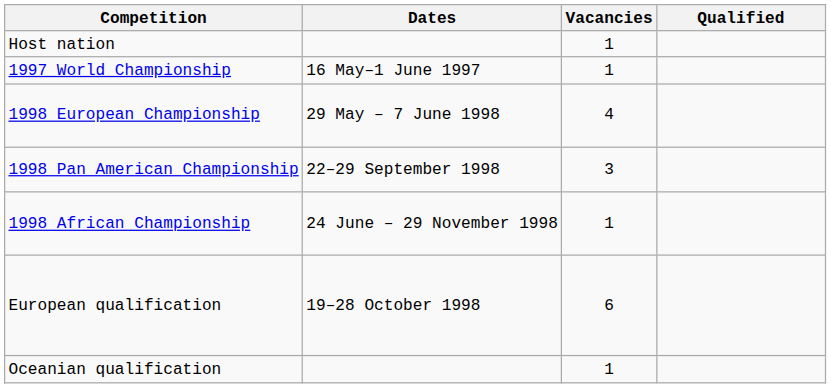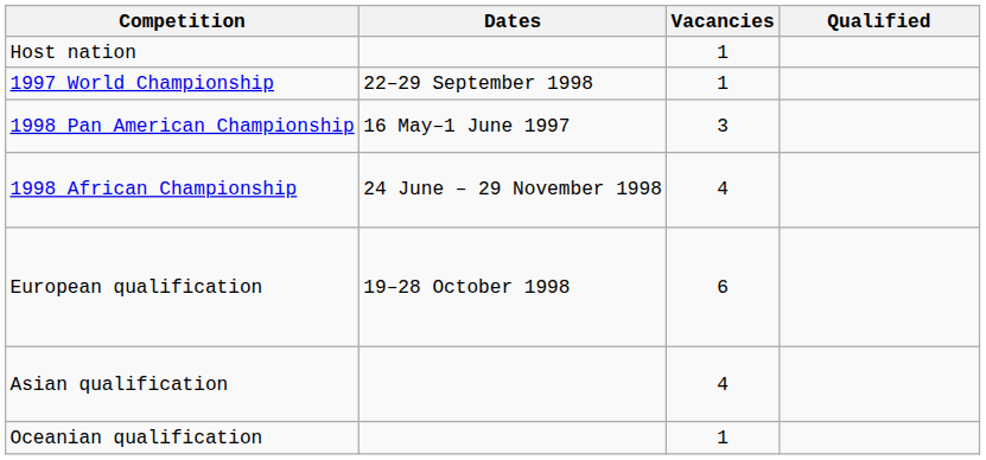1997 World Championship | Dates: 16 May–1 June 1997 -> 22–29 September 1998
- row: 1998 European Championship | 29 May – 7 June 1998 | 4
1998 Pan American Championship | Dates: 22–29 September 1998 -> 16 May–1 June 1997
1998 African Championship | Vacancies: 1 -> 4
+ row: Asian qualification | 4
